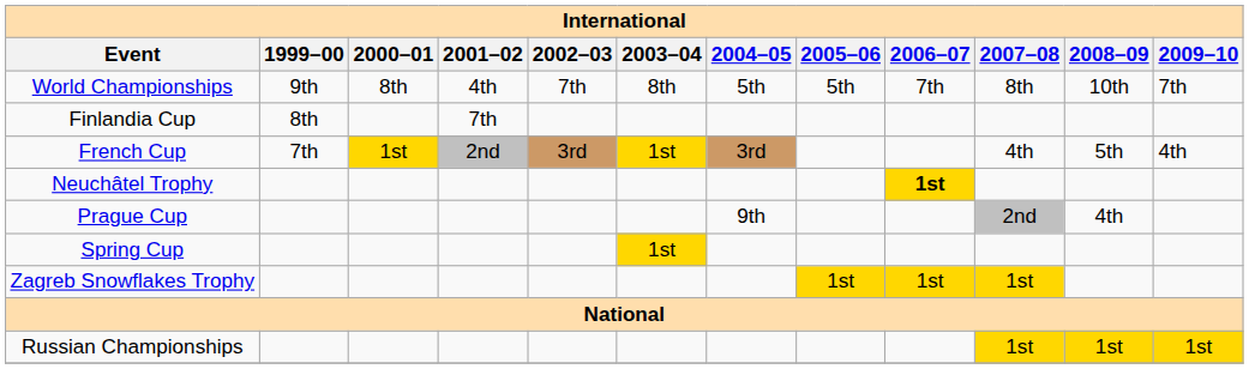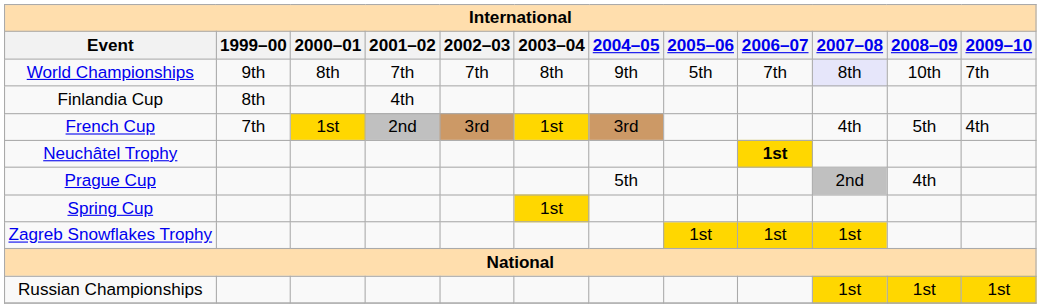World Championships | 2001–02: 4th -> 7th
World Championships | 2004–05: 5th -> 9th
World Championships | 2007–08: no background -> lavender background
Finlandia Cup | 2001–02: 7th -> 4th
Prague Cup | 2004–05: 9th -> 5th
